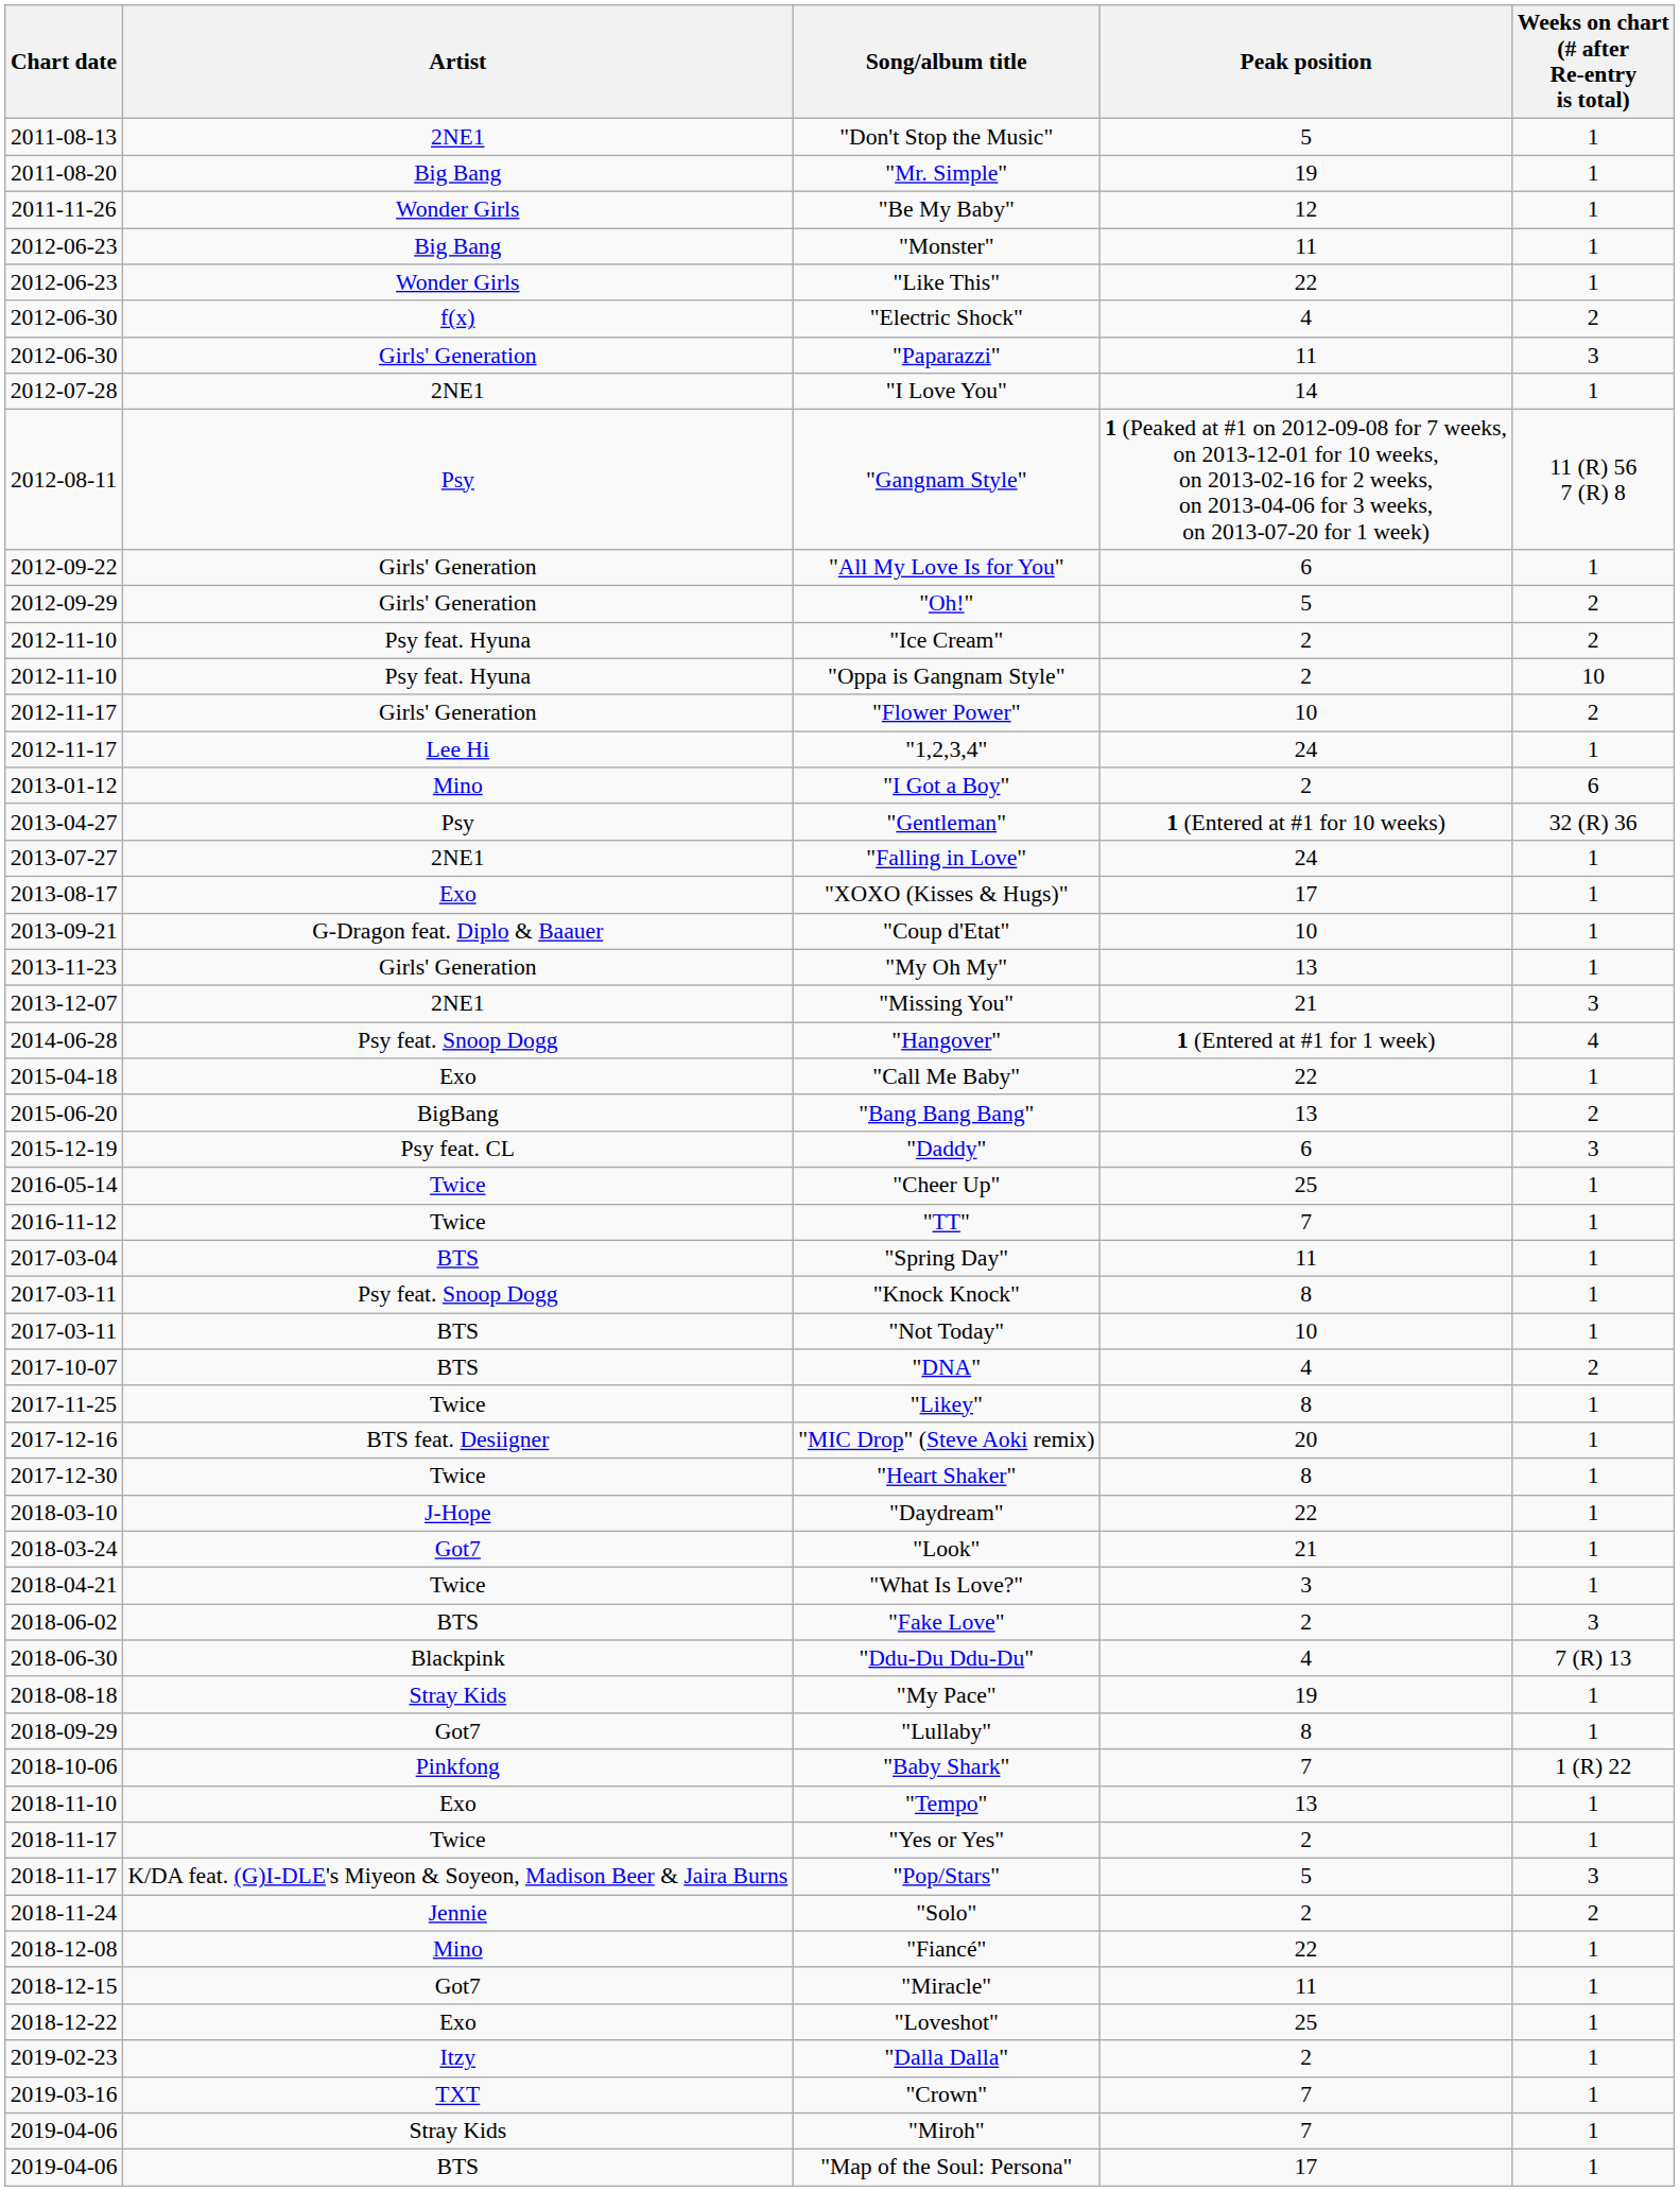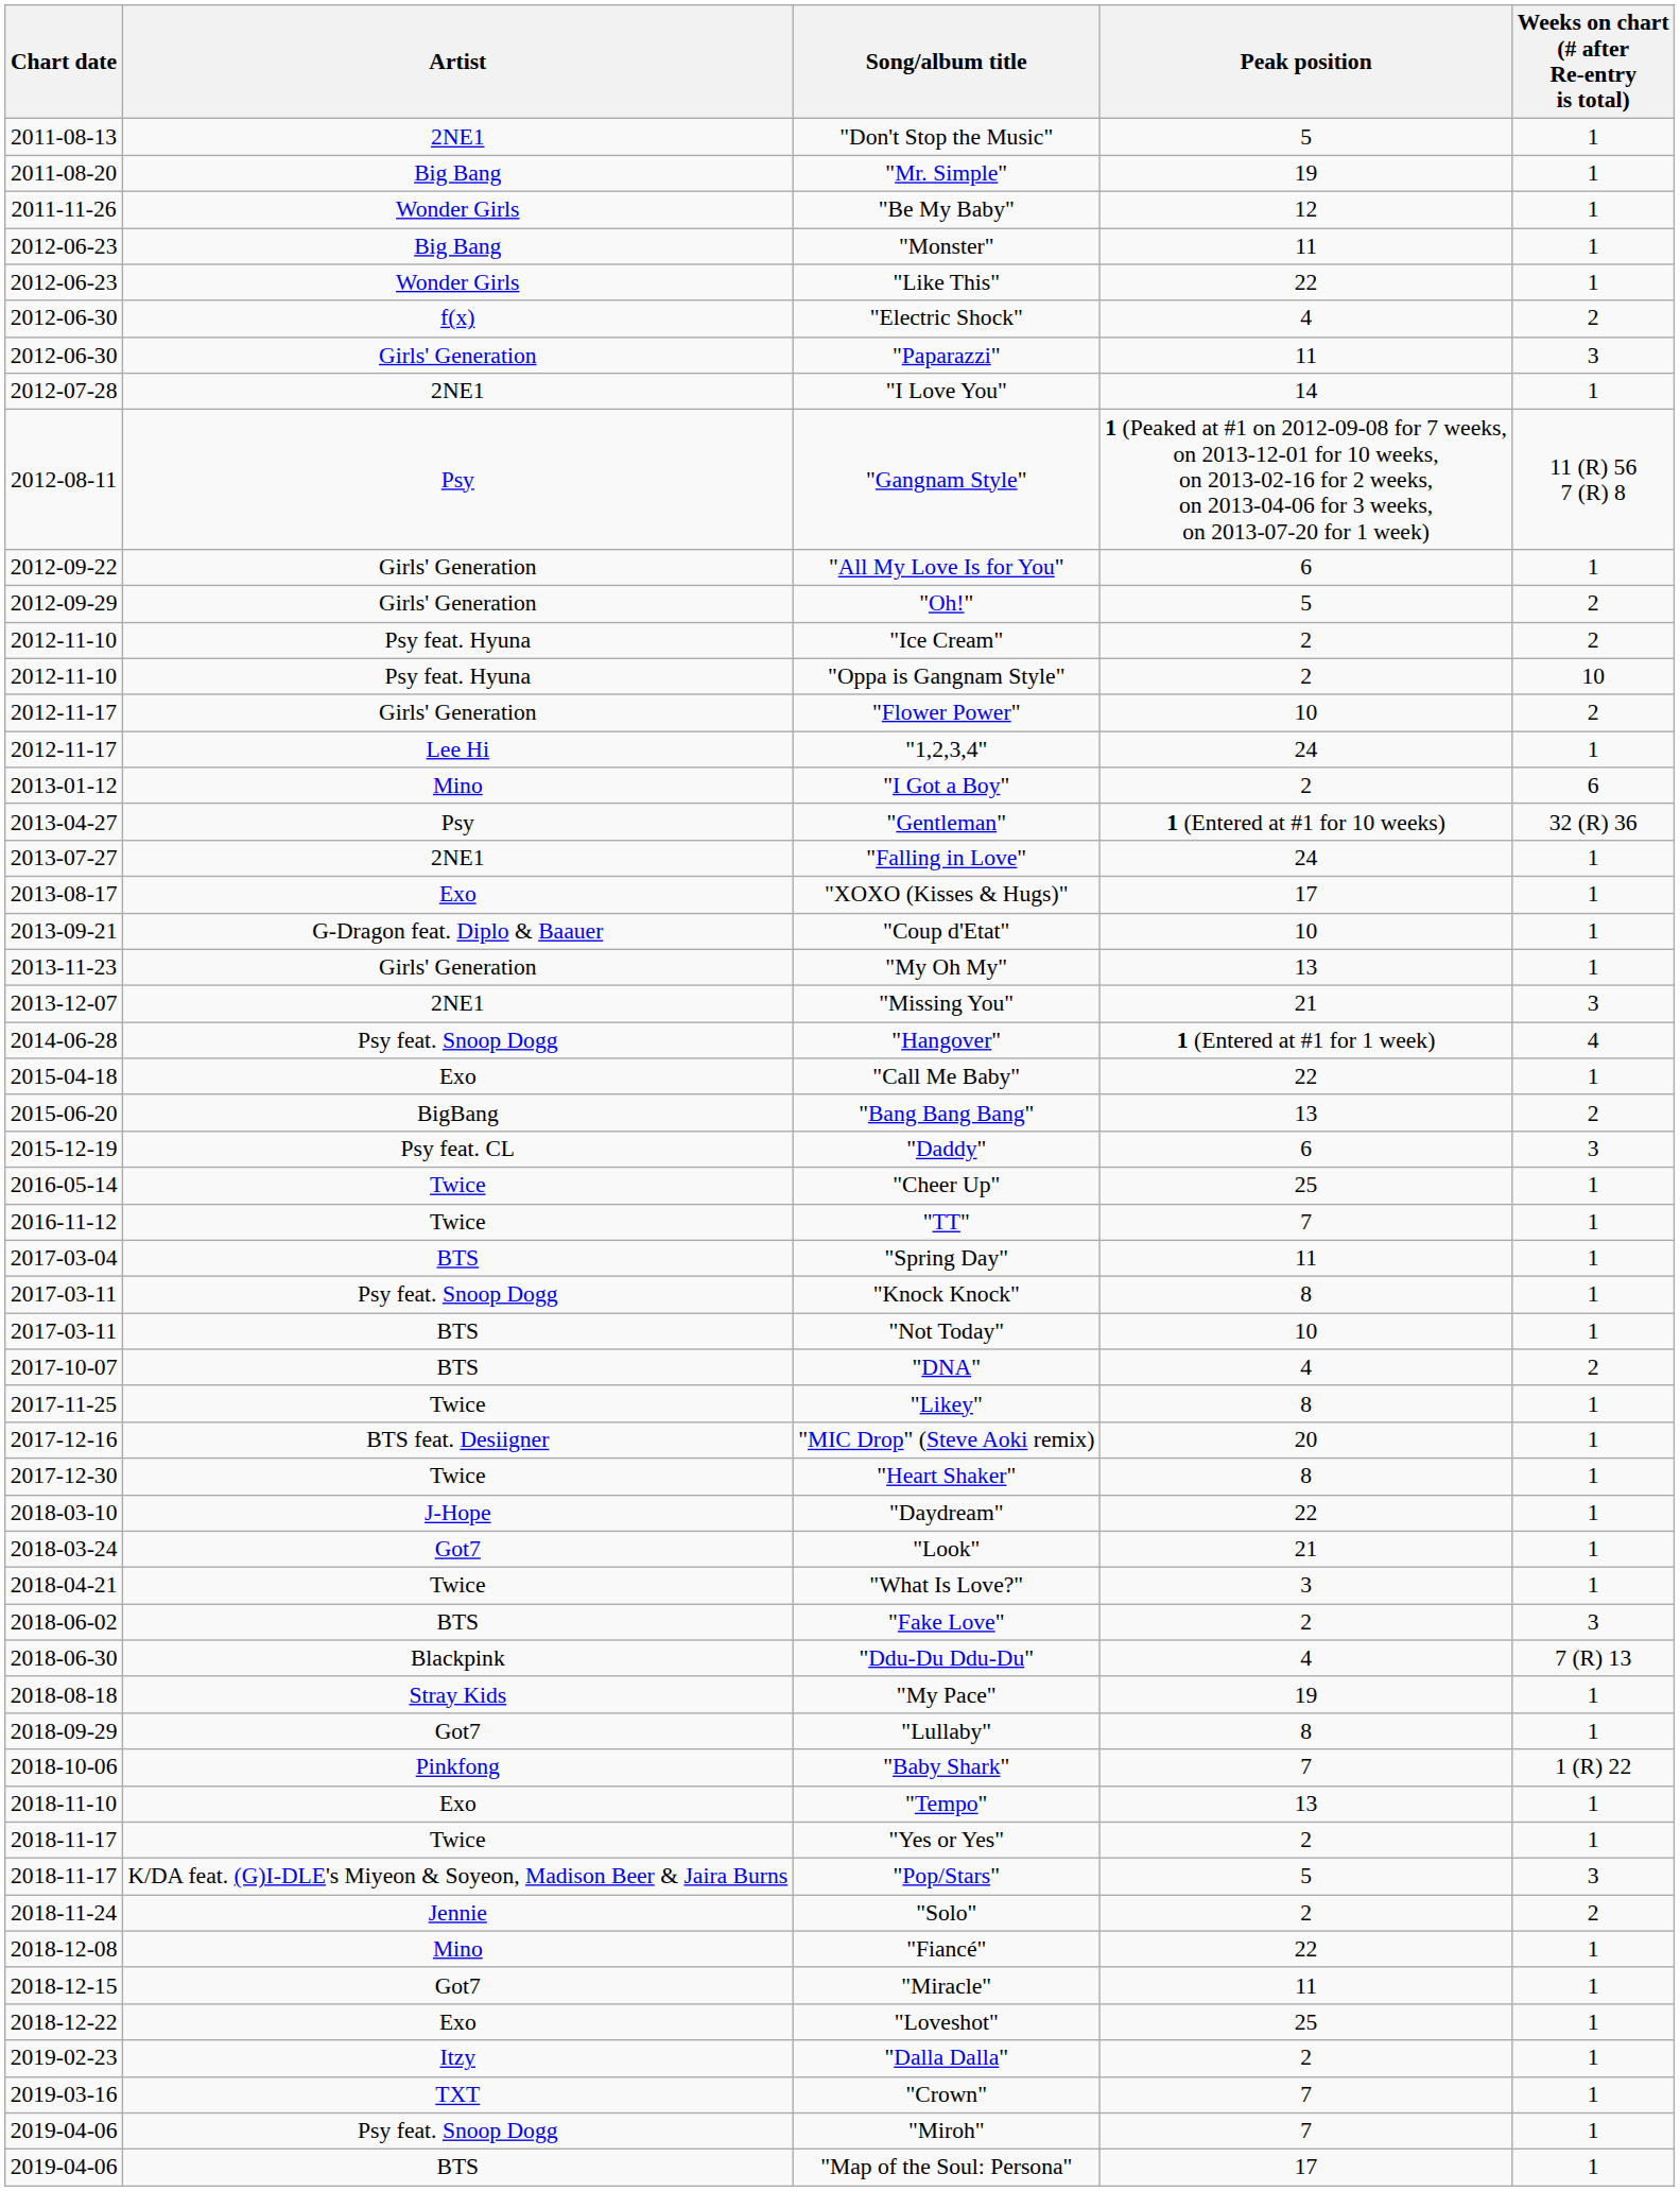"Miroh" | Artist: Stray Kids -> Psy feat. Snoop Dogg
